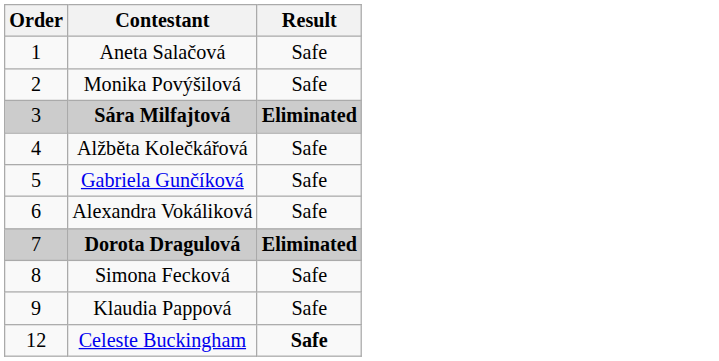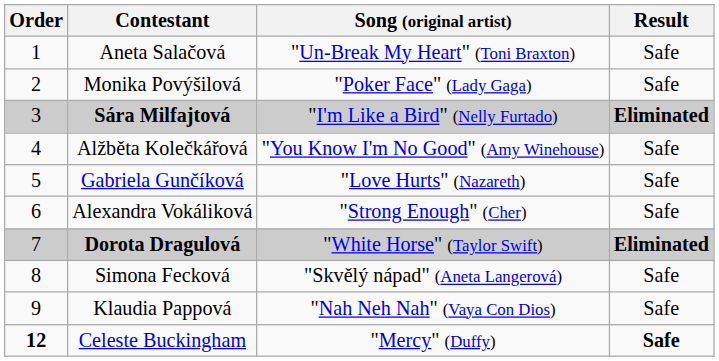+ column: Song (original artist) | "Un-Break My Heart" (Toni Braxton) | "Poker Face" (Lady Gaga) | "I'm Like a Bird" (Nelly Furtado) | "You Know I'm No Good" (Amy Winehouse) | "Love Hurts" (Nazareth) | "Strong Enough" (Cher) | "White Horse" (Taylor Swift) | "Skvělý nápad" (Aneta Langerová) | "Nah Neh Nah" (Vaya Con Dios) | "Mercy" (Duffy)
Celeste Buckingham | Order: normal -> bold
